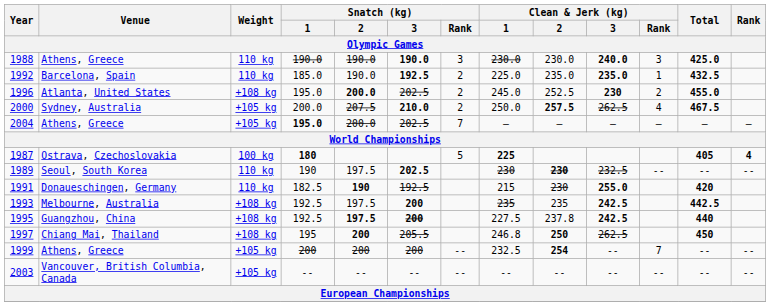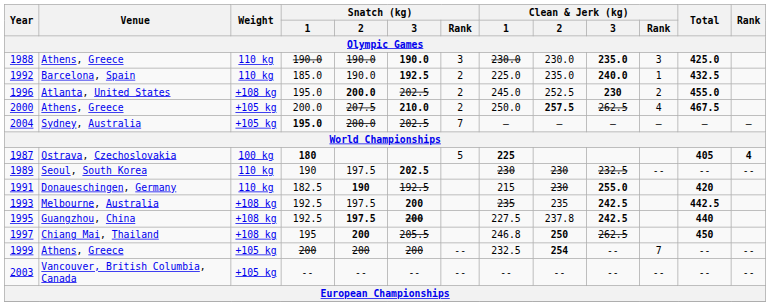1988 | Clean & Jerk (kg) / 3: 240.0 -> 235.0
1992 | Clean & Jerk (kg) / 3: 235.0 -> 240.0
2000 | Venue: Sydney, Australia -> Athens, Greece
2004 | Venue: Athens, Greece -> Sydney, Australia
1989 | Clean & Jerk (kg) / 2: bold -> normal
